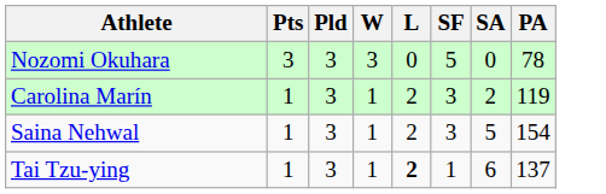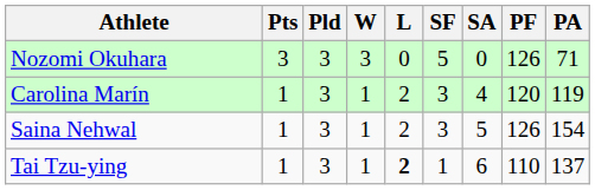+ column: PF | 126 | 120 | 126 | 110
Nozomi Okuhara | PA: 78 -> 71
Carolina Marín | SA: 2 -> 4
